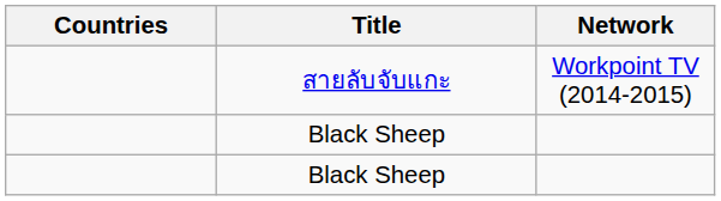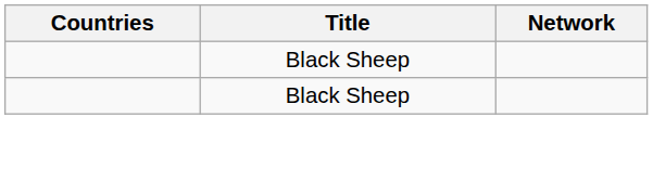- row: สายลับจับแกะ | Workpoint TV (2014-2015)
